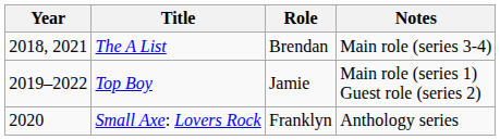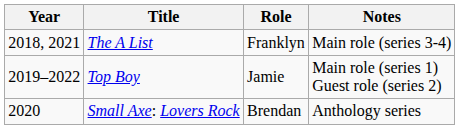The A List | Role: Brendan -> Franklyn
Small Axe: Lovers Rock | Role: Franklyn -> Brendan
